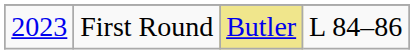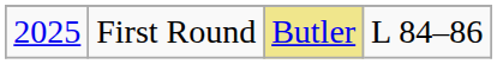First Round | column 1: 2023 -> 2025
